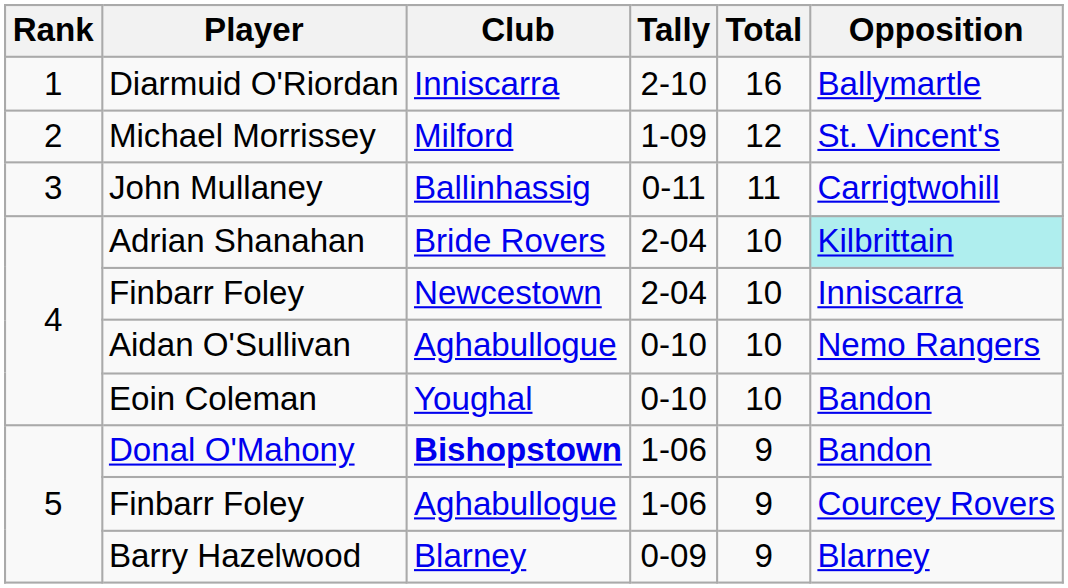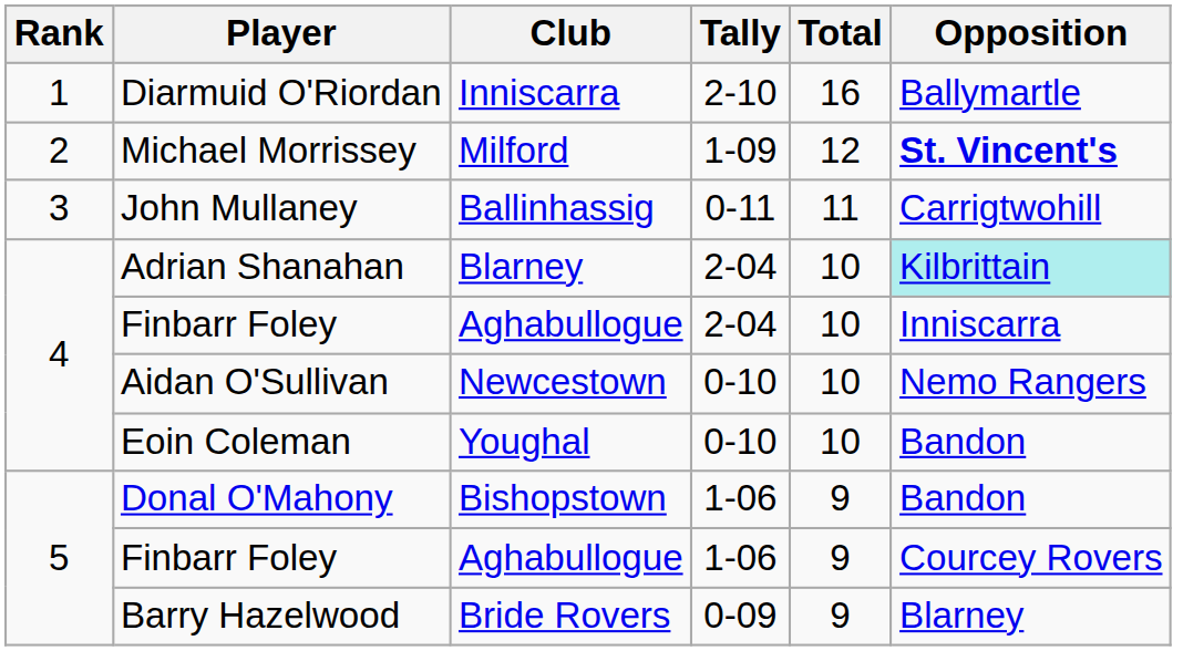Michael Morrissey | Opposition: normal -> bold
Adrian Shanahan | Club: Bride Rovers -> Blarney
Finbarr Foley / 2-04 | Club: Newcestown -> Aghabullogue
Aidan O'Sullivan | Club: Aghabullogue -> Newcestown
Donal O'Mahony | Club: bold -> normal
Barry Hazelwood | Club: Blarney -> Bride Rovers
